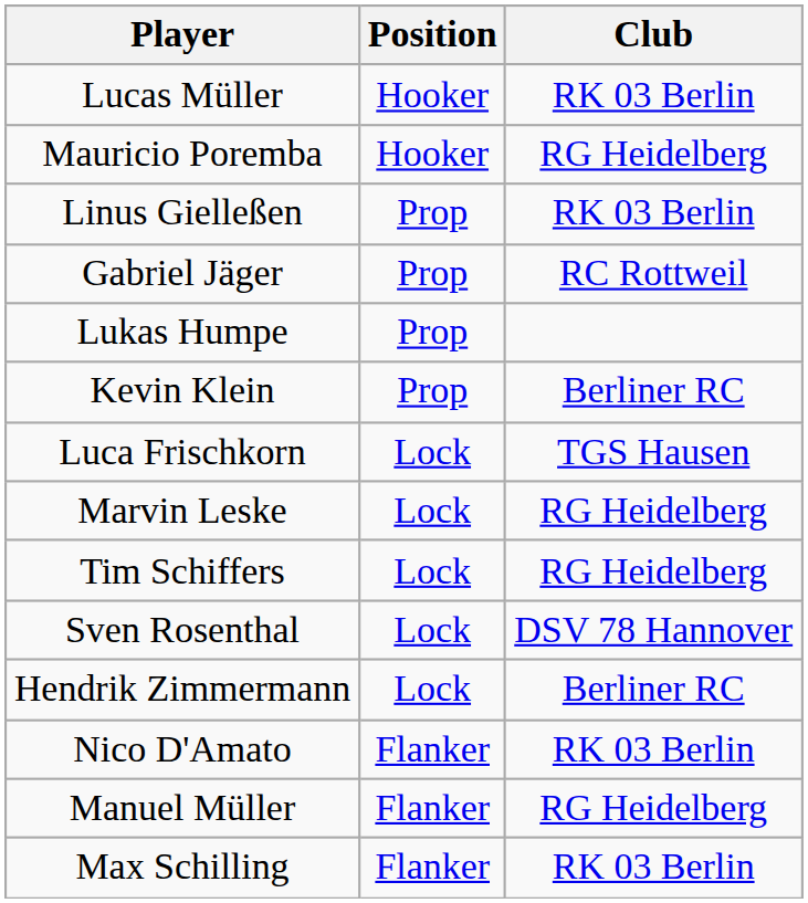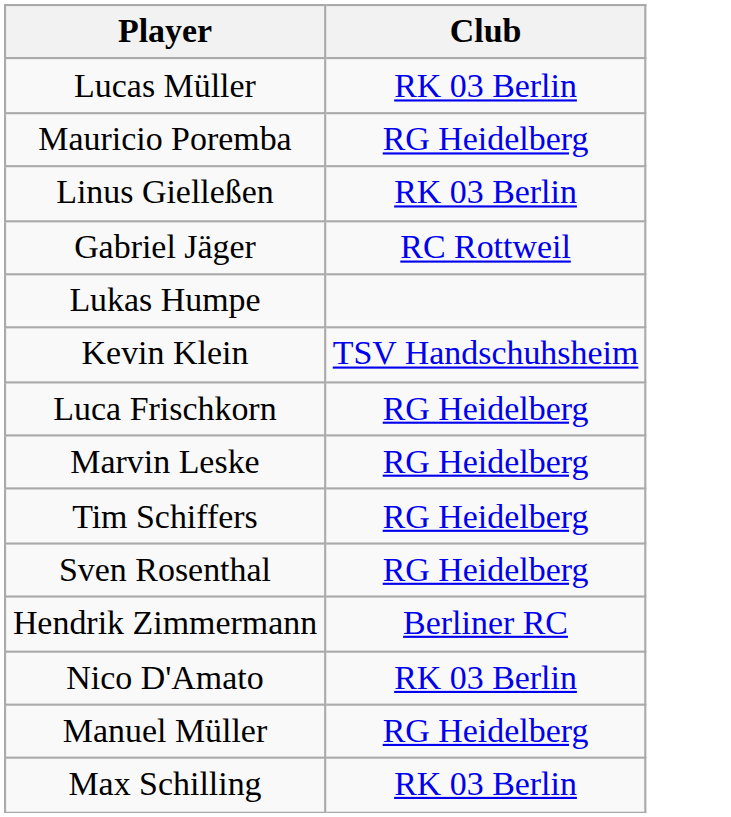- column: Position | Hooker | Hooker | Prop | Prop | Prop | Prop | Lock | Lock | Lock | Lock | Lock | Flanker | Flanker | Flanker
Kevin Klein | Club: Berliner RC -> TSV Handschuhsheim
Luca Frischkorn | Club: TGS Hausen -> RG Heidelberg
Sven Rosenthal | Club: DSV 78 Hannover -> RG Heidelberg
